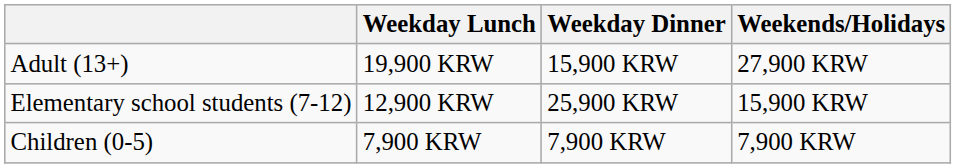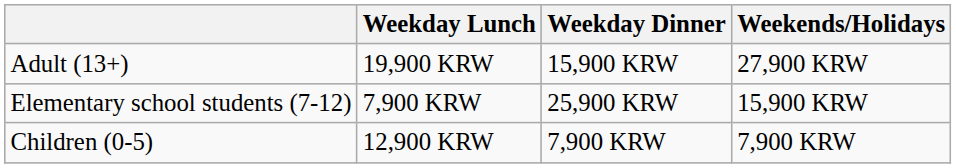Elementary school students (7-12) | Weekday Lunch: 12,900 KRW -> 7,900 KRW
Children (0-5) | Weekday Lunch: 7,900 KRW -> 12,900 KRW
